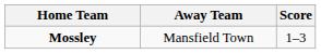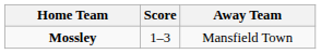columns swapped: Score <-> Away Team
